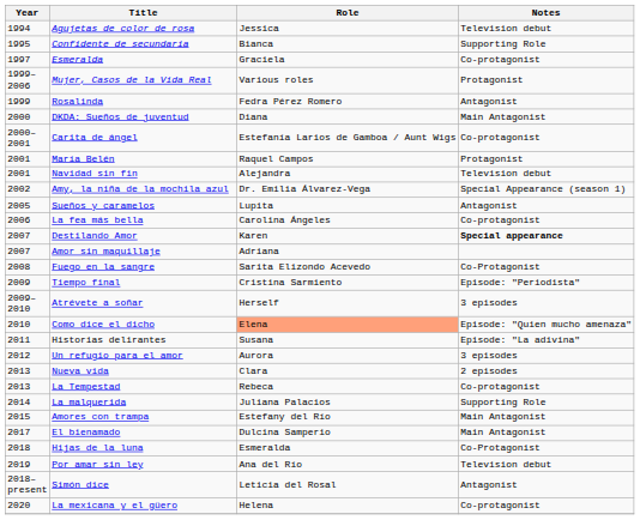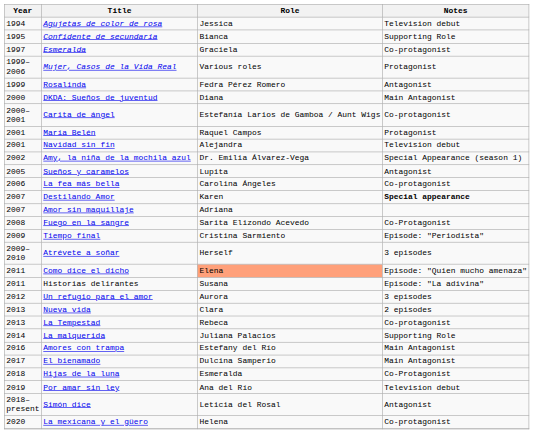Como dice el dicho | Year: 2010 -> 2011
Amores con trampa | Year: 2015 -> 2016
